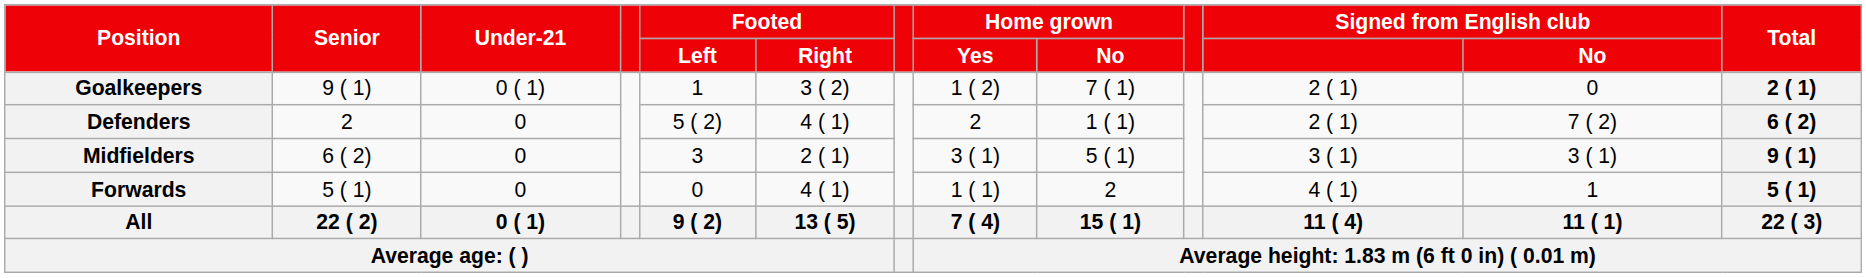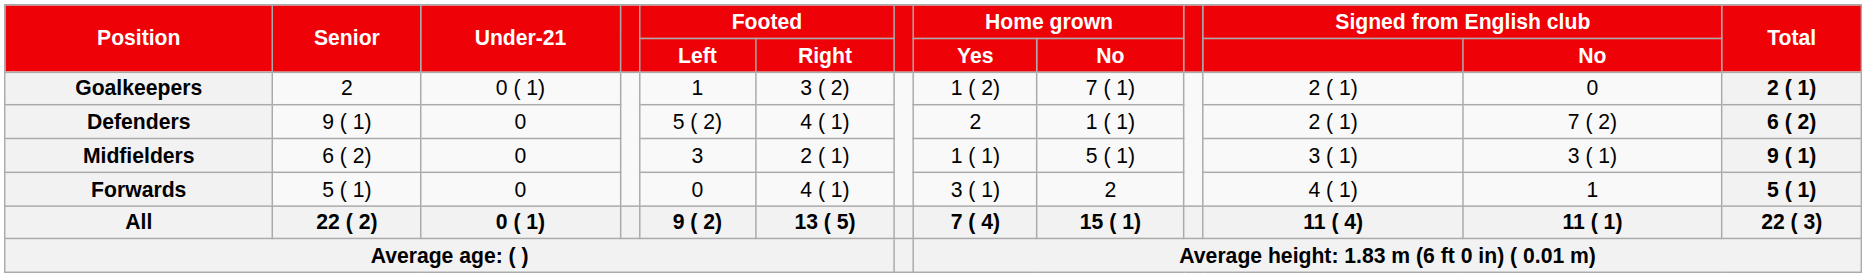Goalkeepers | Senior: 9 ( 1) -> 2
Defenders | Senior: 2 -> 9 ( 1)
Midfielders | Home grown / Yes: 3 ( 1) -> 1 ( 1)
Forwards | Home grown / Yes: 1 ( 1) -> 3 ( 1)
